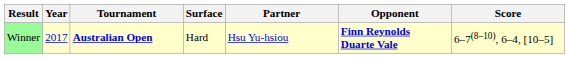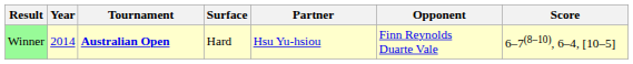Winner | Year: 2017 -> 2014
Winner | Opponent: bold -> normal
